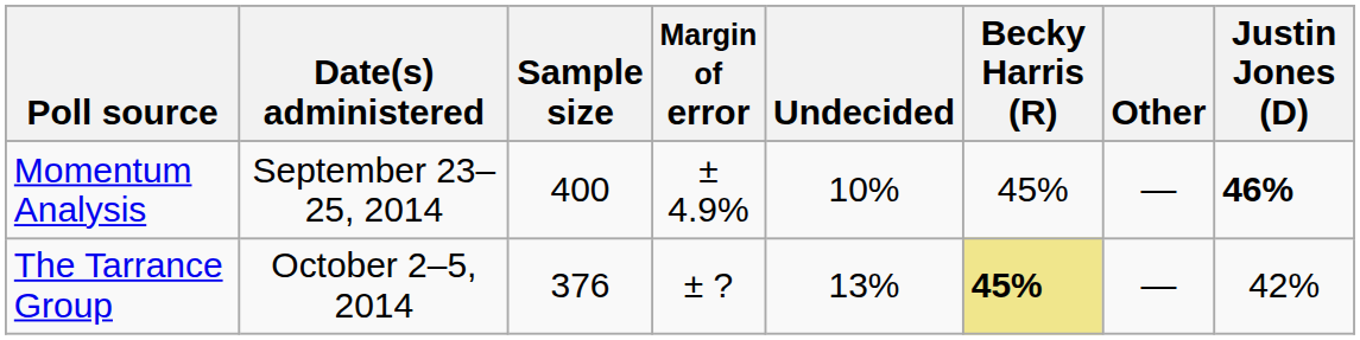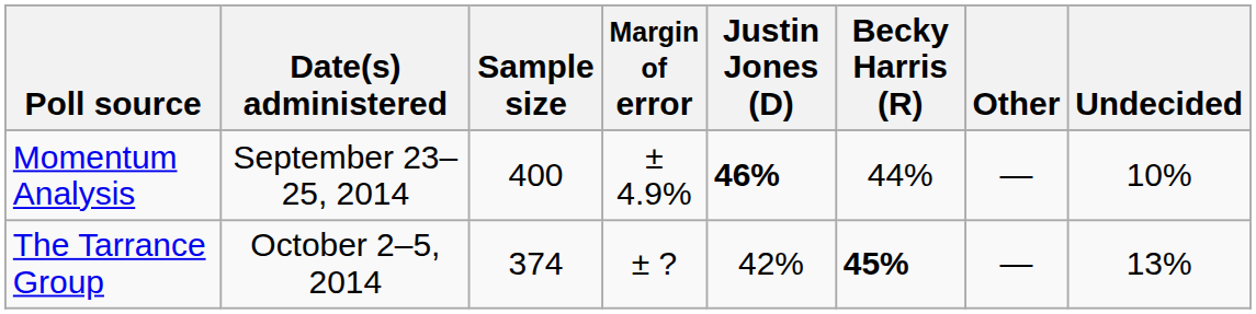columns swapped: Justin Jones (D) <-> Undecided
Momentum Analysis | Becky Harris (R): 45% -> 44%
The Tarrance Group | Sample size: 376 -> 374
The Tarrance Group | Becky Harris (R): khaki background -> no background
